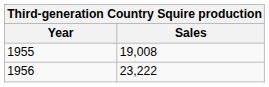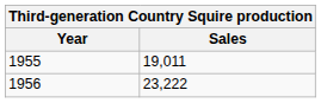1955 | Sales: 19,008 -> 19,011
